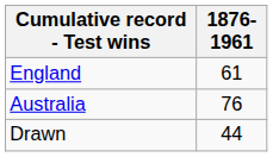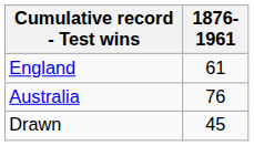Drawn | 1876-1961: 44 -> 45
